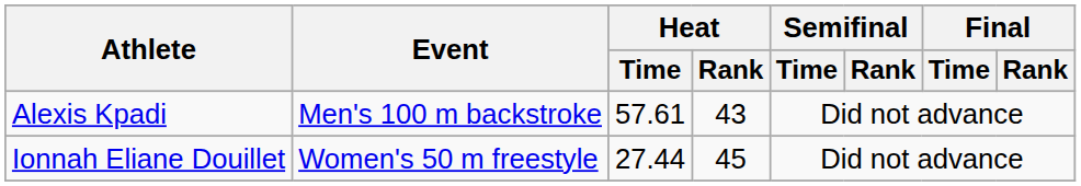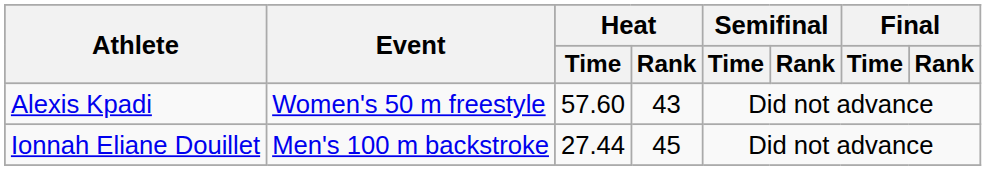Alexis Kpadi | Event: Men's 100 m backstroke -> Women's 50 m freestyle
Alexis Kpadi | Heat / Time: 57.61 -> 57.60
Ionnah Eliane Douillet | Event: Women's 50 m freestyle -> Men's 100 m backstroke
